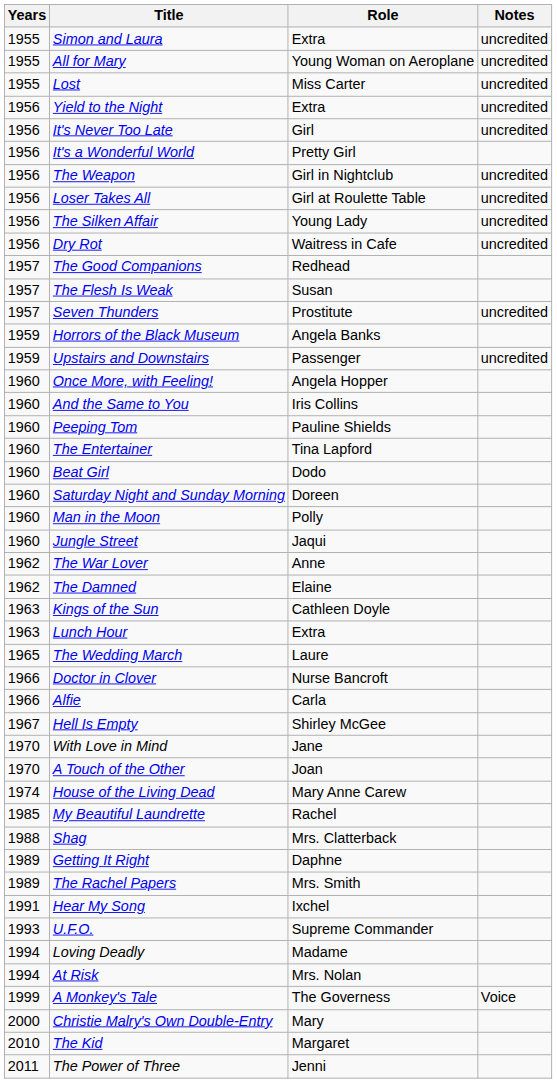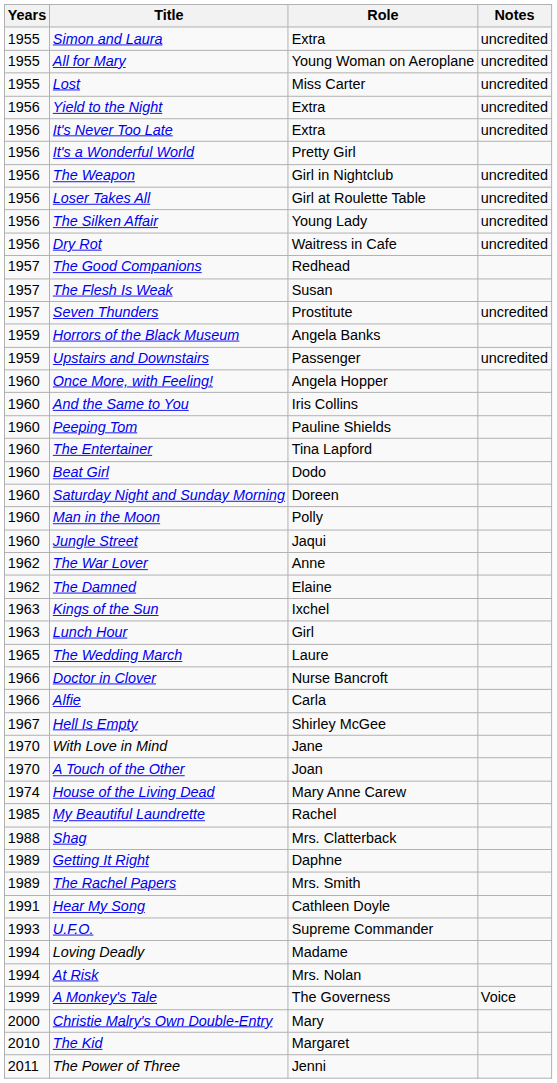It's Never Too Late | Role: Girl -> Extra
Kings of the Sun | Role: Cathleen Doyle -> Ixchel
Lunch Hour | Role: Extra -> Girl
Hear My Song | Role: Ixchel -> Cathleen Doyle
